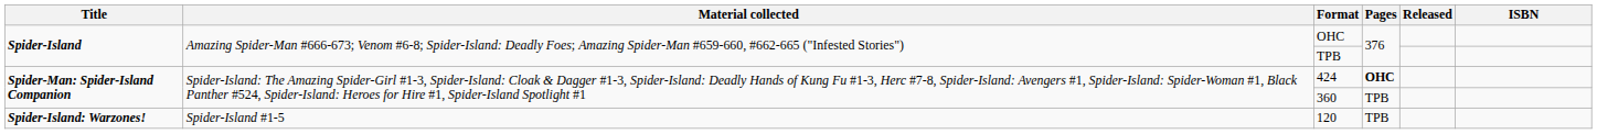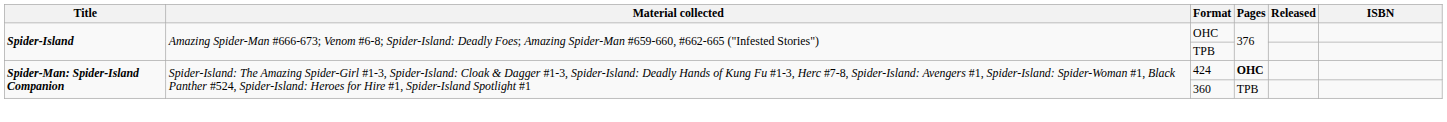- row: Spider-Island: Warzones! | Spider-Island #1-5 | 120 | TPB
